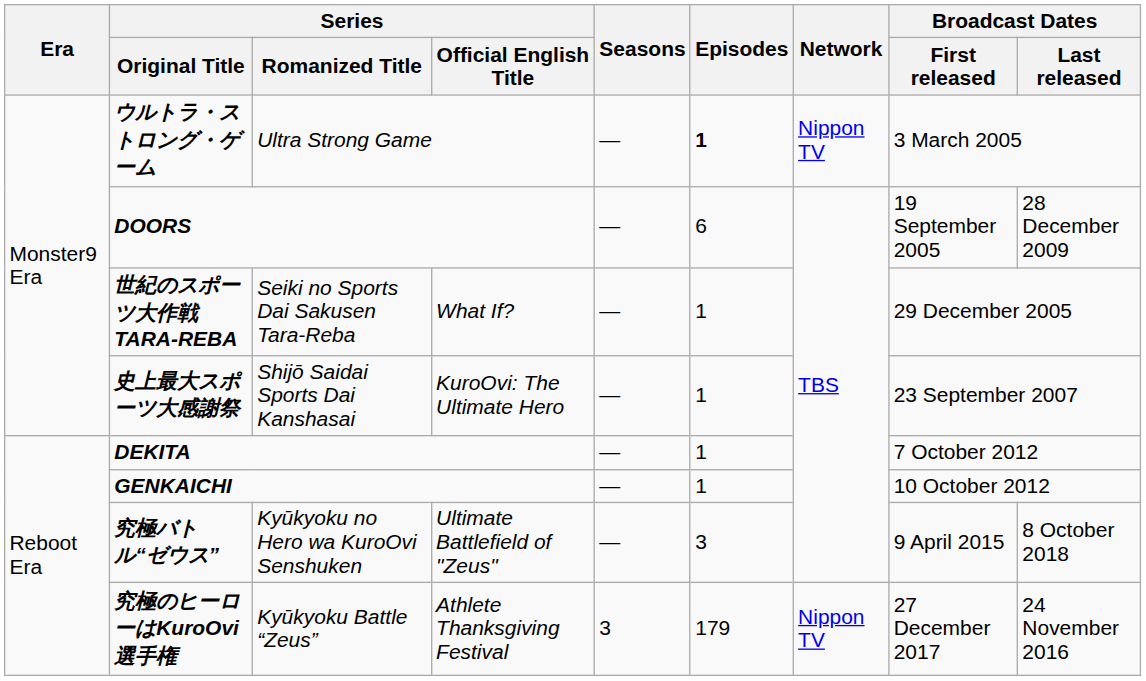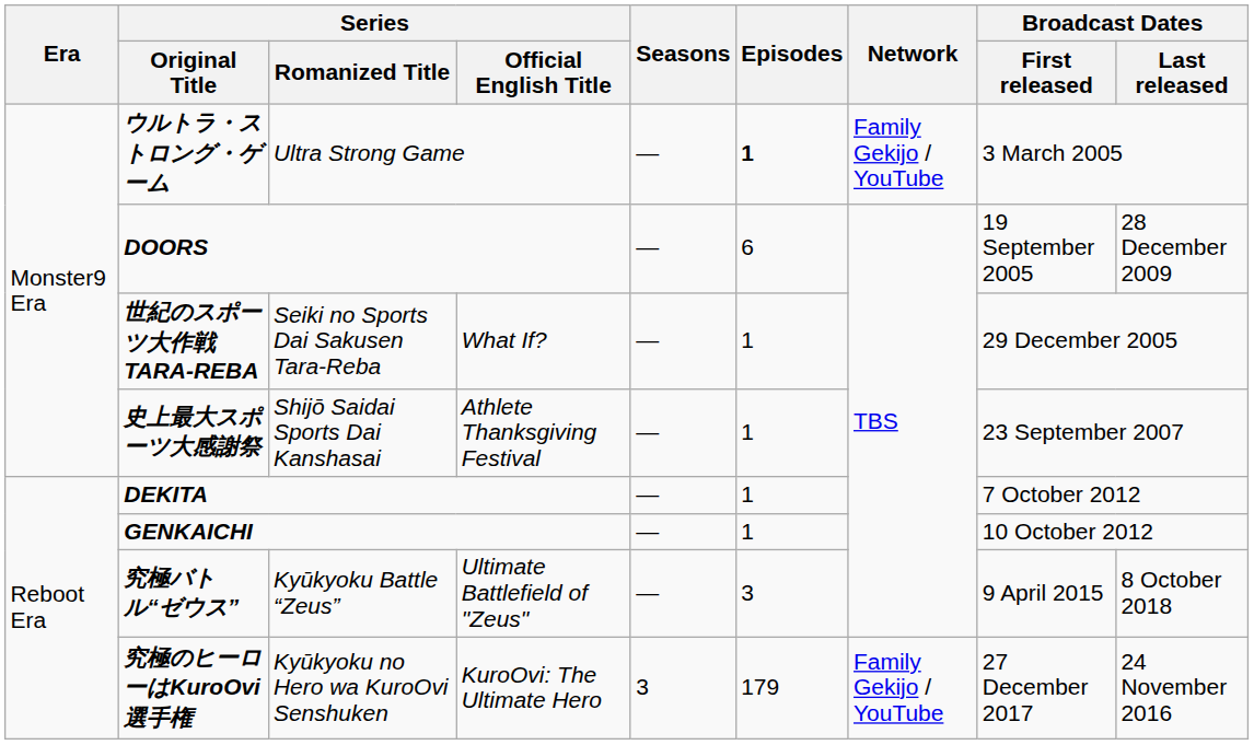ウルトラ・ストロング・ゲーム | Network: Nippon TV -> Family Gekijo / YouTube
史上最大スポーツ大感謝祭 | Series / Official English Title: KuroOvi: The Ultimate Hero -> Athlete Thanksgiving Festival
究極バトル“ゼウス” | Series / Romanized Title: Kyūkyoku no Hero wa KuroOvi Senshuken -> Kyūkyoku Battle “Zeus”
究極のヒーローはKuroOvi選手権 | Series / Romanized Title: Kyūkyoku Battle “Zeus” -> Kyūkyoku no Hero wa KuroOvi Senshuken
究極のヒーローはKuroOvi選手権 | Series / Official English Title: Athlete Thanksgiving Festival -> KuroOvi: The Ultimate Hero
究極のヒーローはKuroOvi選手権 | Network: Nippon TV -> Family Gekijo / YouTube
